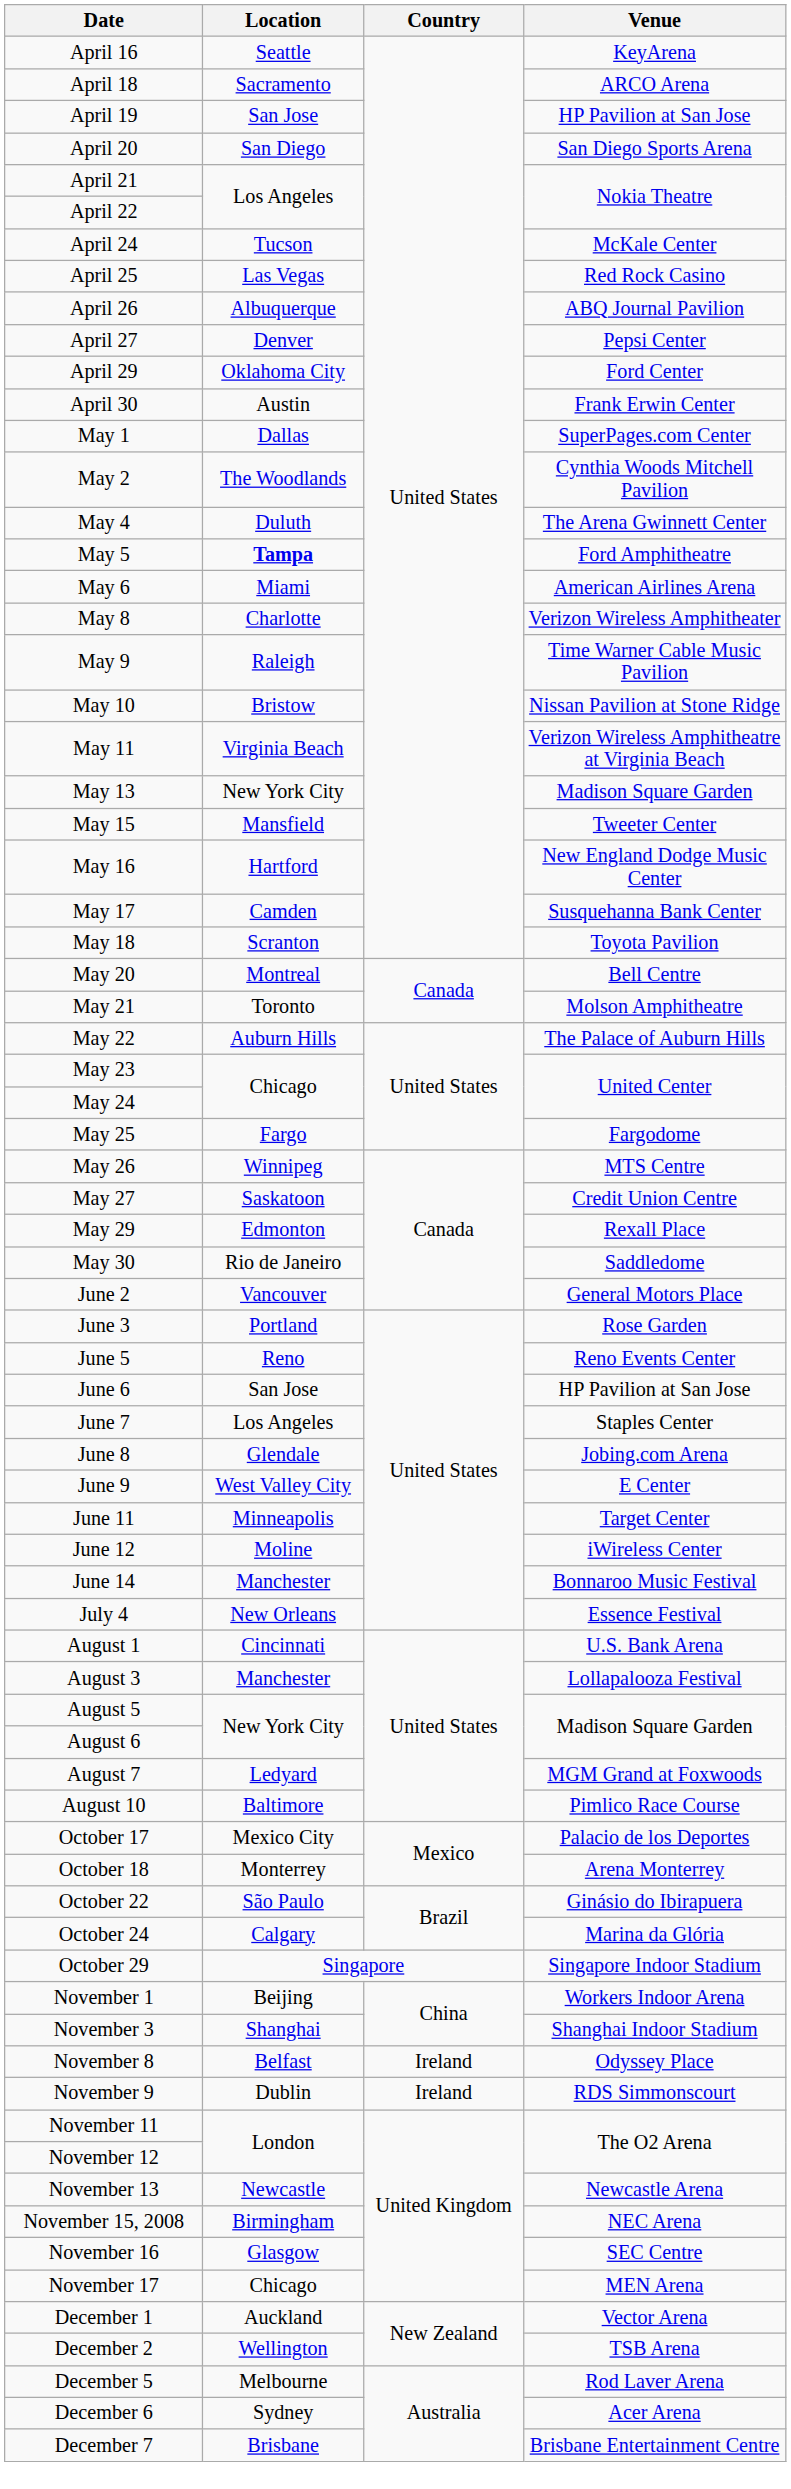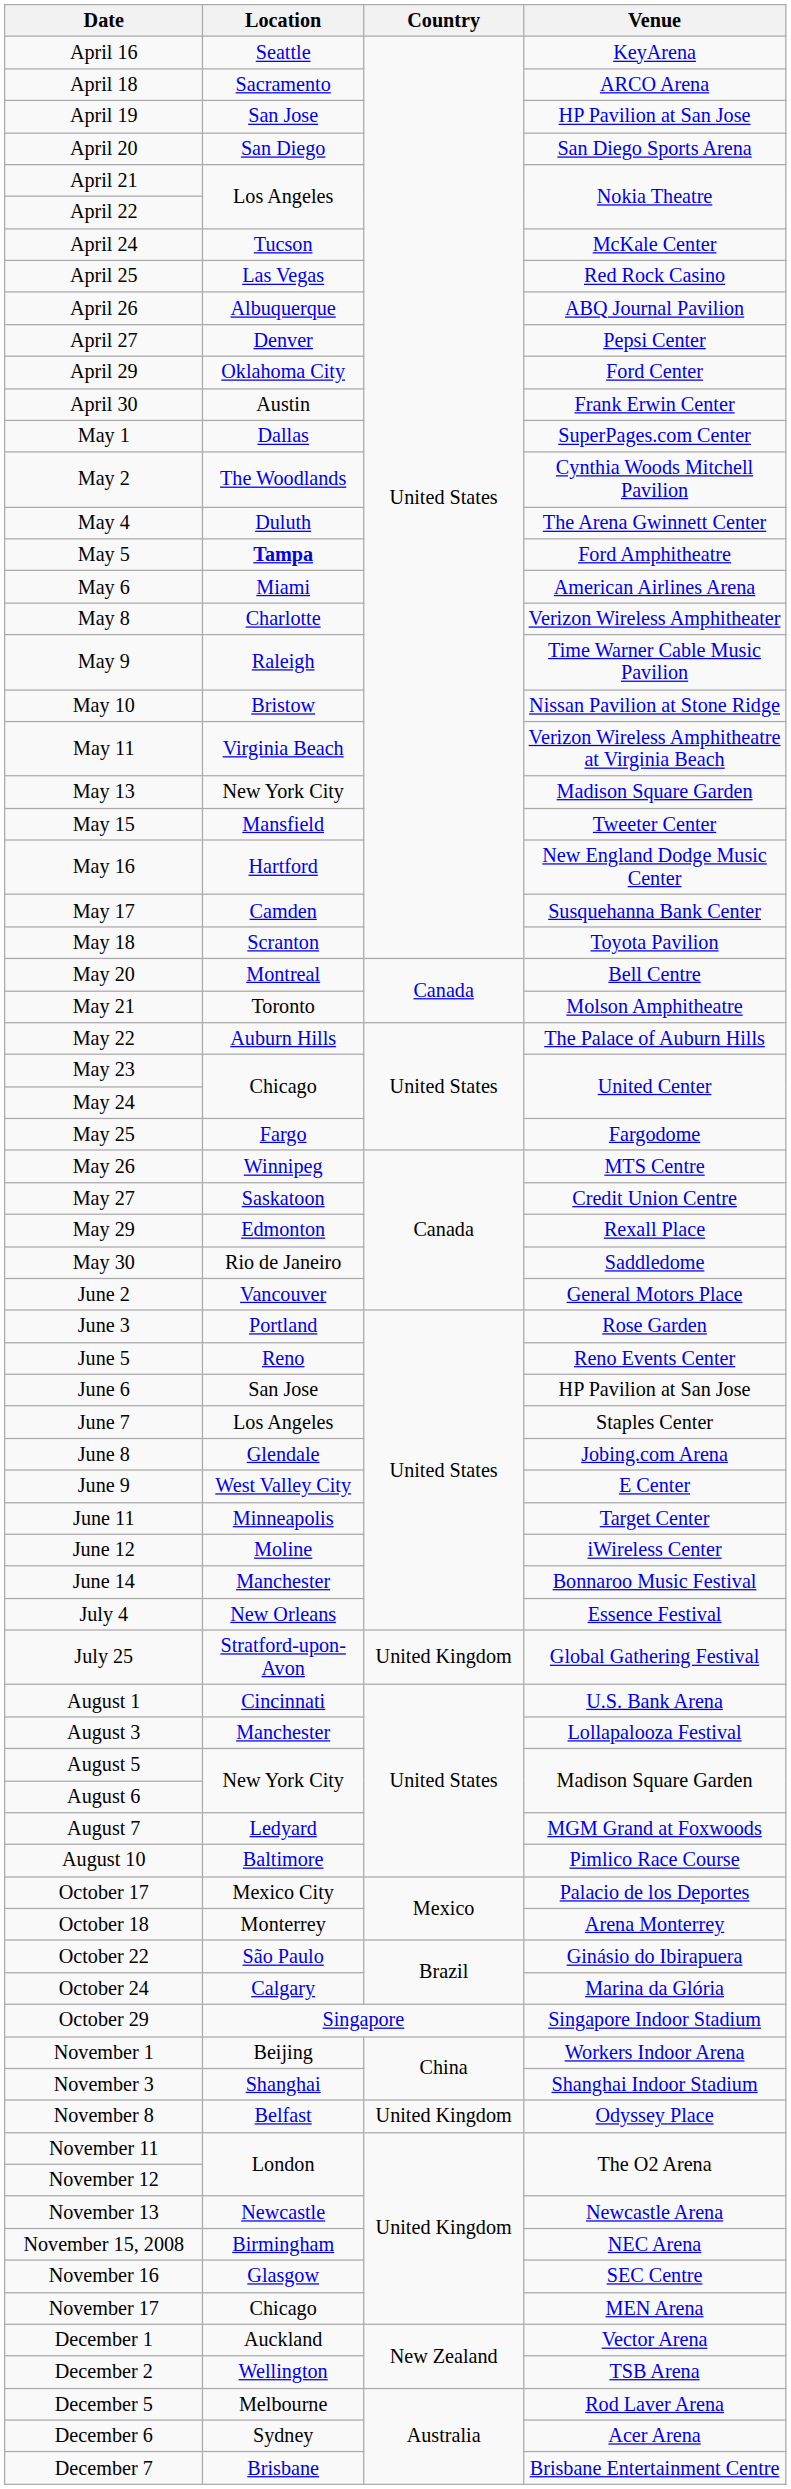+ row: July 25 | Stratford-upon-Avon | United Kingdom | Global Gathering Festival
November 8 | Country: Ireland -> United Kingdom
- row: November 9 | Dublin | Ireland | RDS Simmonscourt
